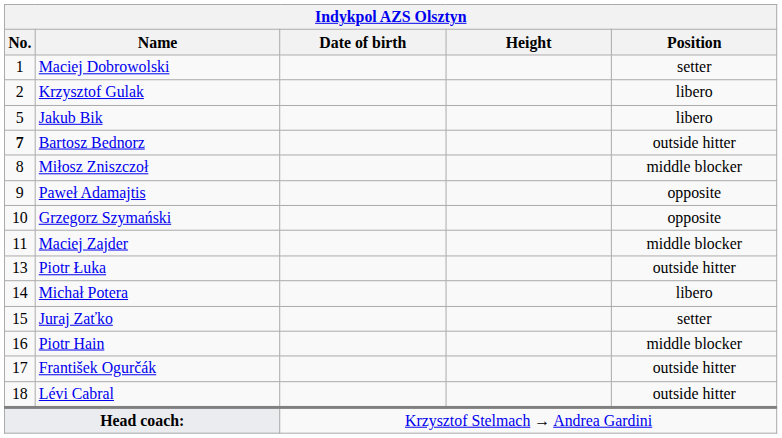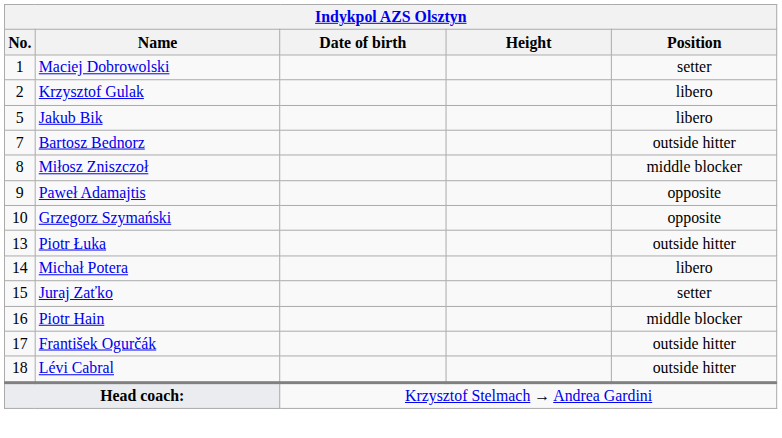Bartosz Bednorz | No.: bold -> normal
- row: 11 | Maciej Zajder | middle blocker
